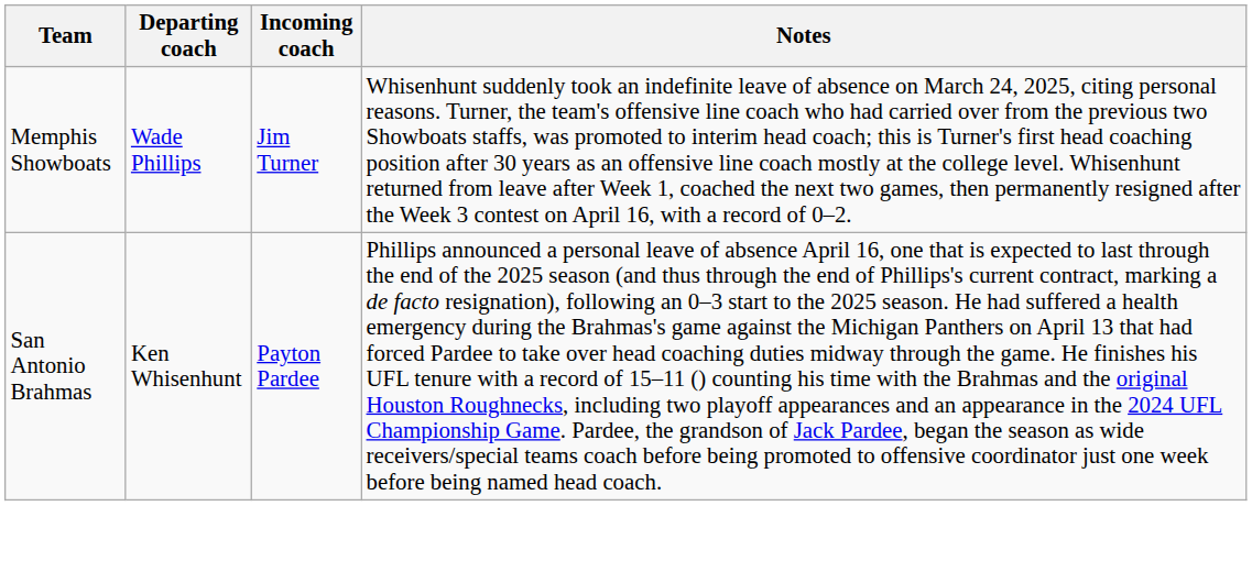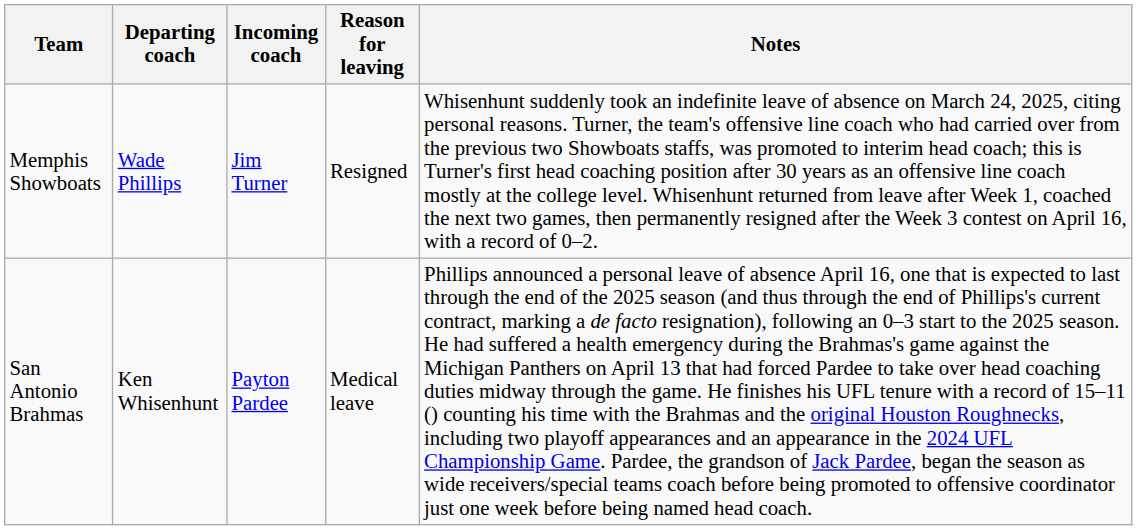+ column: Reason for leaving | Resigned | Medical leave
